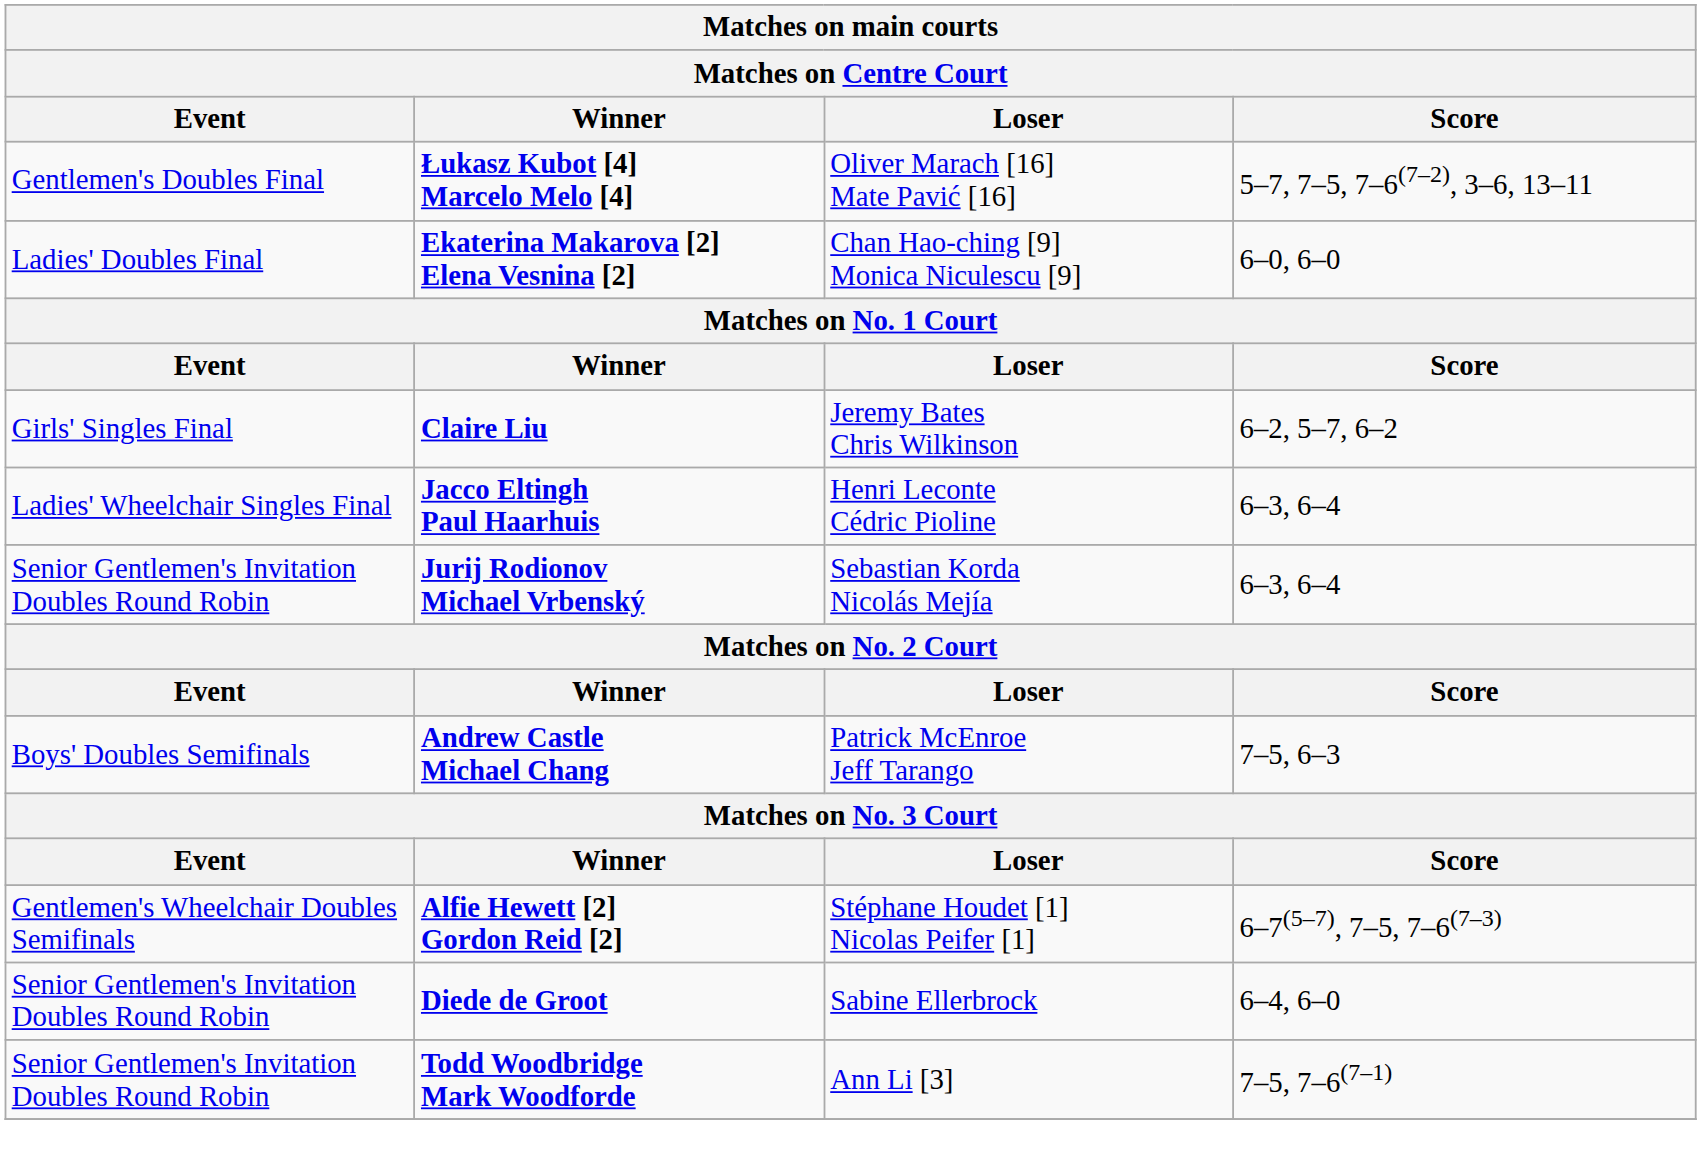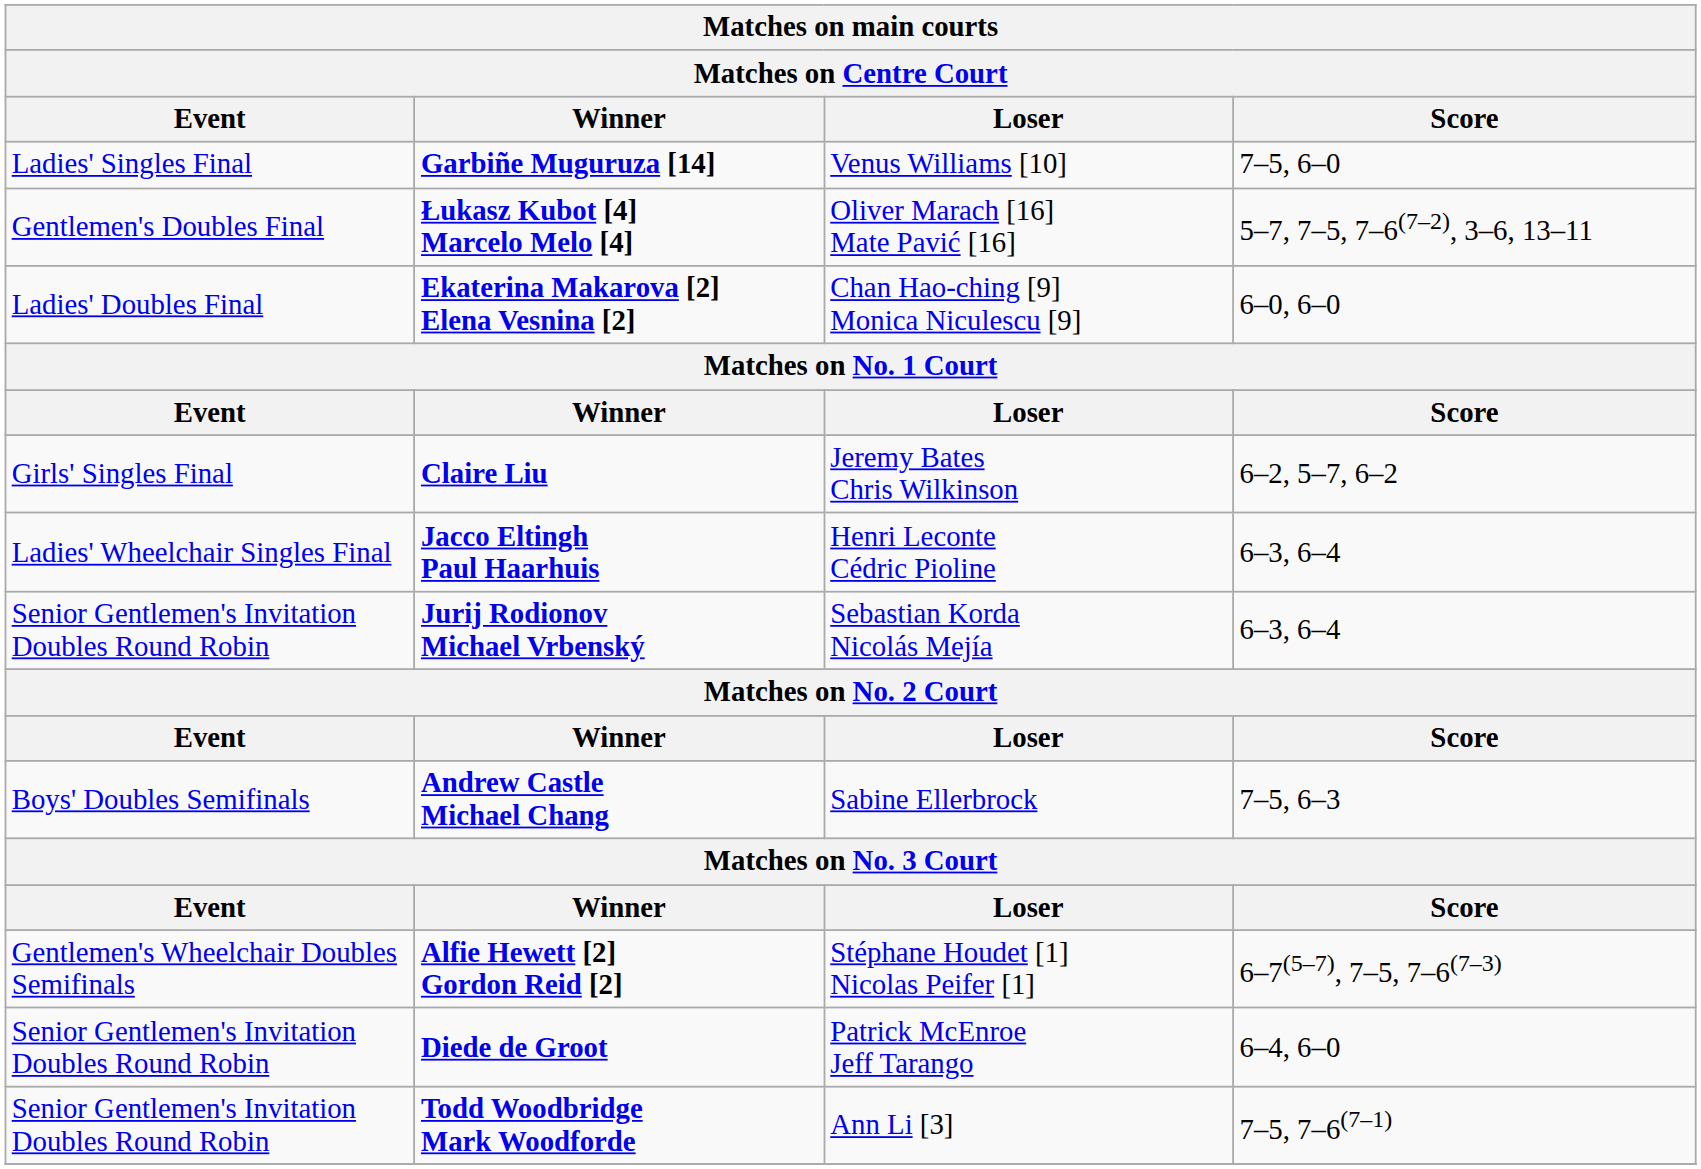+ row: Ladies' Singles Final | Garbiñe Muguruza [14] | Venus Williams [10] | 7–5, 6–0
Andrew Castle Michael Chang | Loser: Patrick McEnroe Jeff Tarango -> Sabine Ellerbrock
Diede de Groot | Loser: Sabine Ellerbrock -> Patrick McEnroe Jeff Tarango
